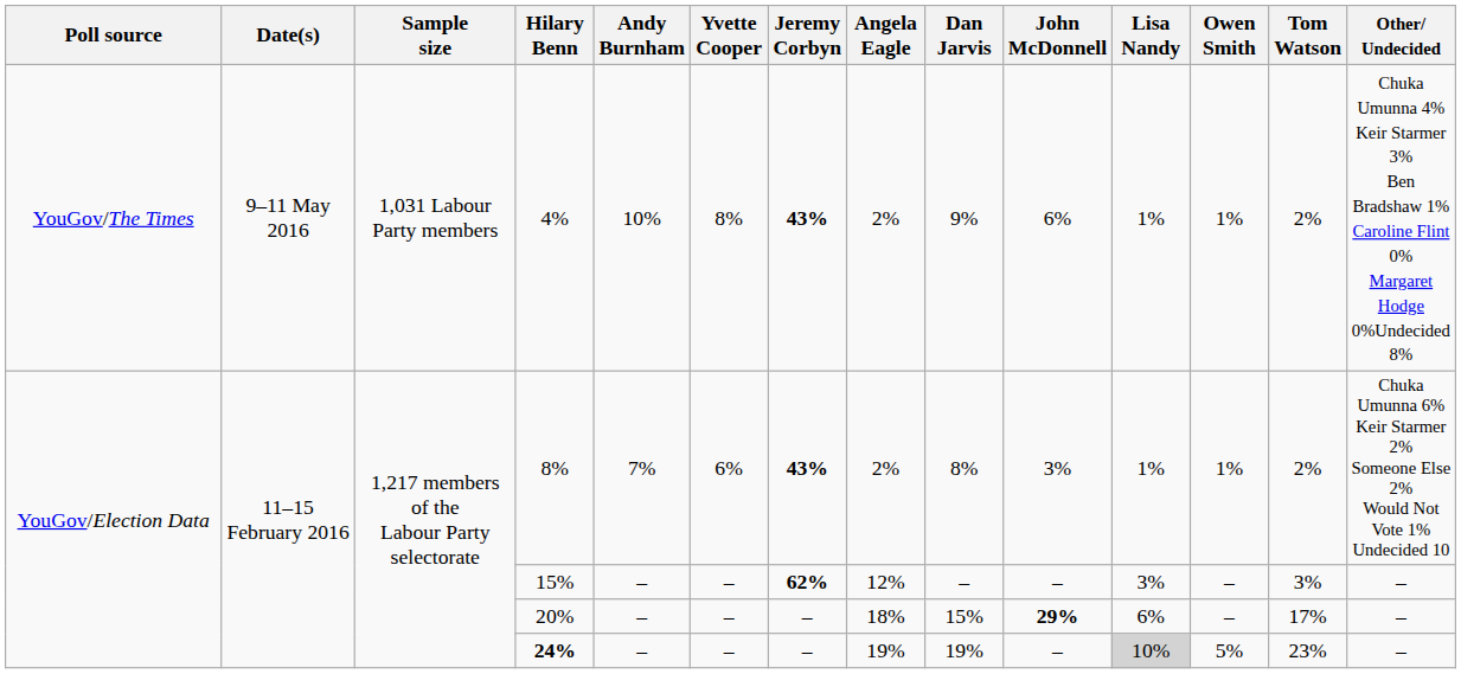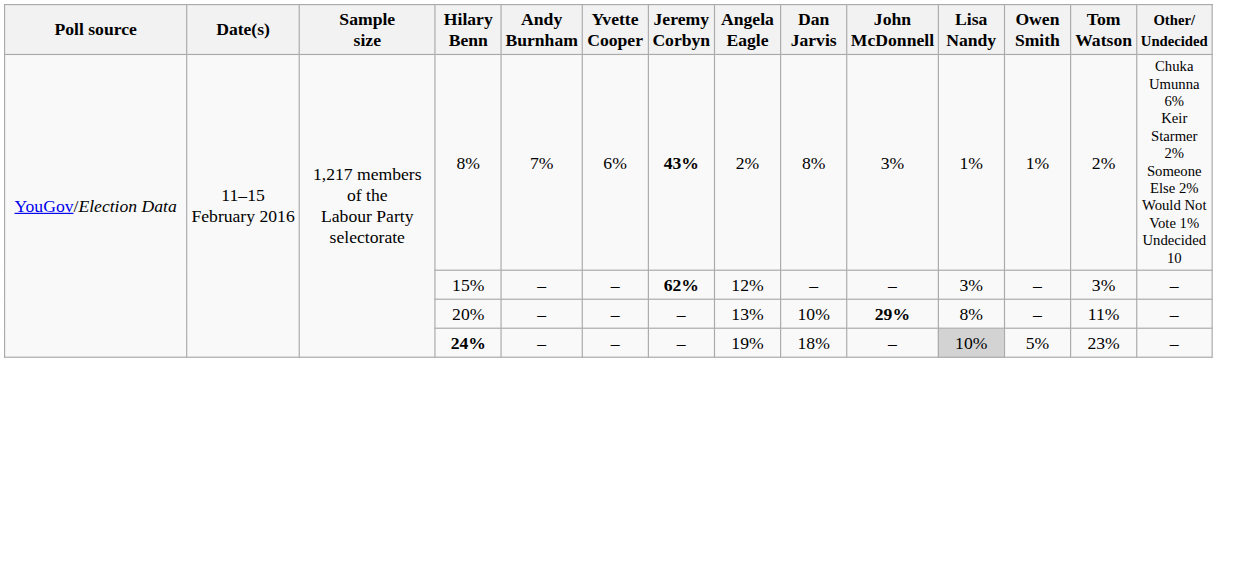- row: YouGov/The Times | 9–11 May 2016 | 1,031 Labour Party members | 4% | 10% | 8% | 43% | 2% | 9% | 6% | 1% | 1% | 2% | Chuka Umunna 4% Keir Starmer 3% Ben Bradshaw 1% Caroline Flint 0% Margaret Hodge 0%Undecided 8%
20% | Angela Eagle: 18% -> 13%
20% | Dan Jarvis: 15% -> 10%
20% | Lisa Nandy: 6% -> 8%
20% | Tom Watson: 17% -> 11%
24% | Dan Jarvis: 19% -> 18%
